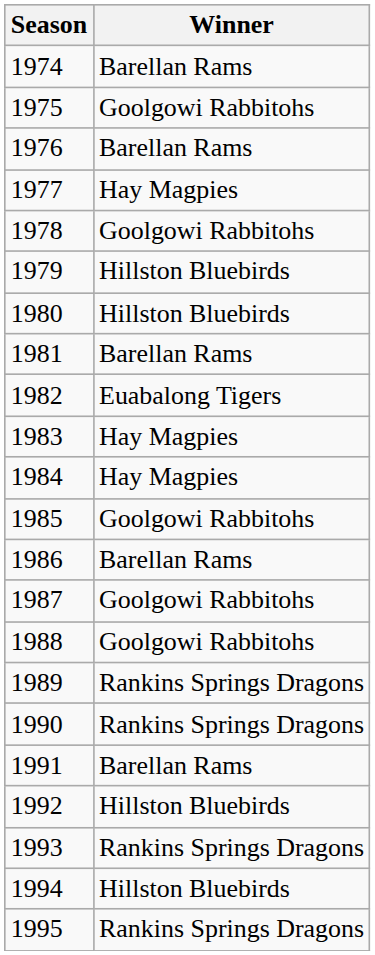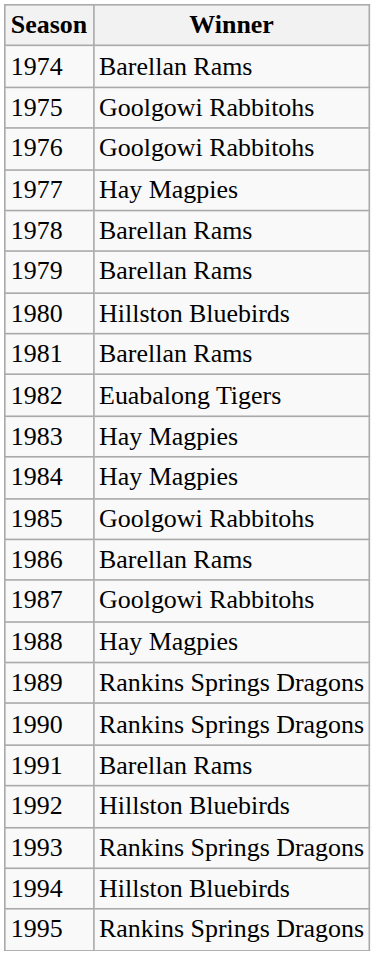1976 | Winner: Barellan Rams -> Goolgowi Rabbitohs
1978 | Winner: Goolgowi Rabbitohs -> Barellan Rams
1979 | Winner: Hillston Bluebirds -> Barellan Rams
1988 | Winner: Goolgowi Rabbitohs -> Hay Magpies
